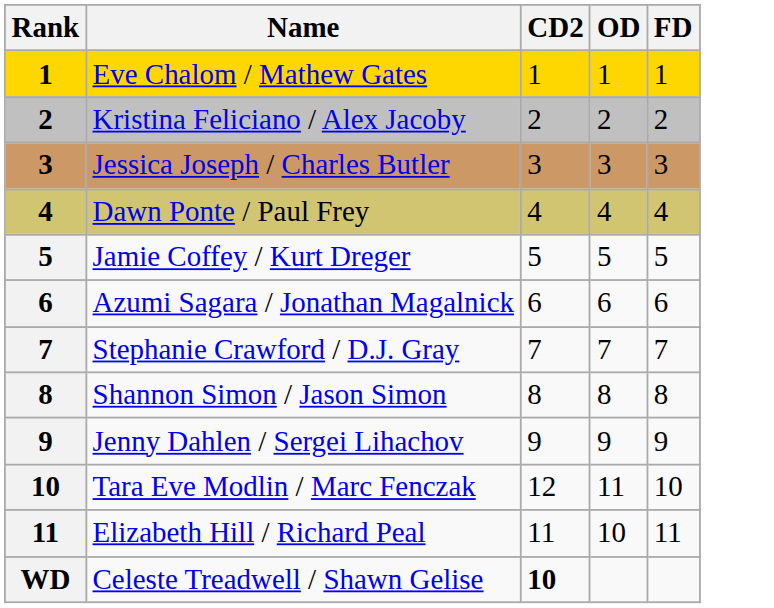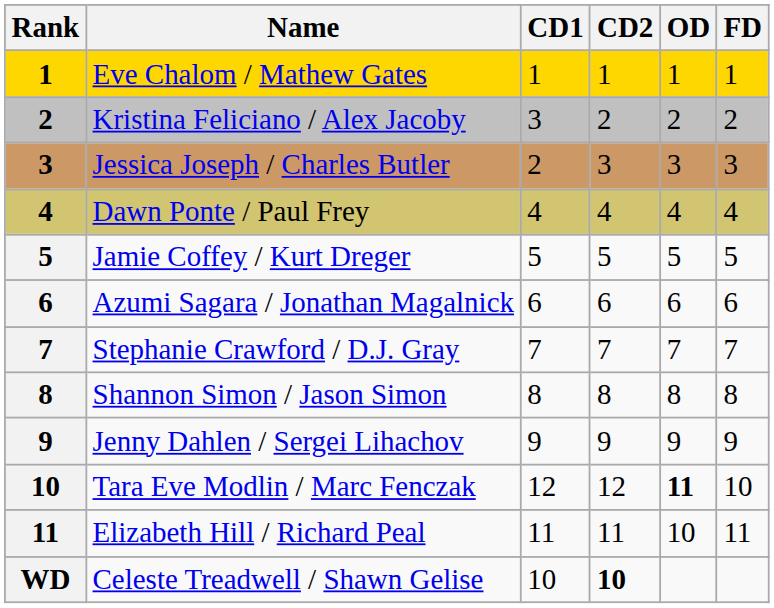+ column: CD1 | 1 | 3 | 2 | 4 | 5 | 6 | 7 | 8 | 9 | 12 | 11 | 10
Tara Eve Modlin / Marc Fenczak | OD: normal -> bold
